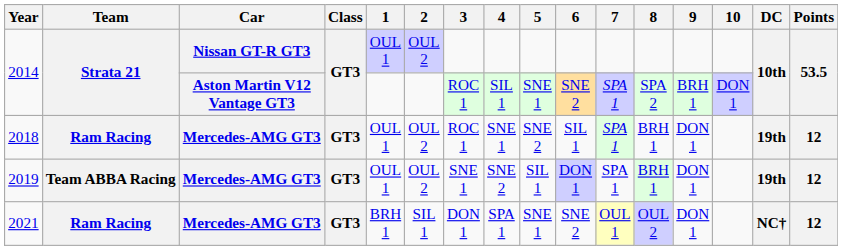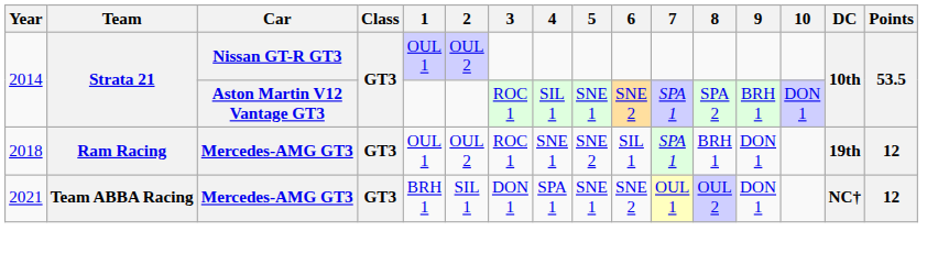- row: 2019 | Team ABBA Racing | Mercedes-AMG GT3 | GT3 | OUL 1 | OUL 2 | SNE 1 | SNE 2 | SIL 1 | DON 1 | SPA 1 | BRH 1 | DON 1 | 19th | 12
2021 | Team: Ram Racing -> Team ABBA Racing
